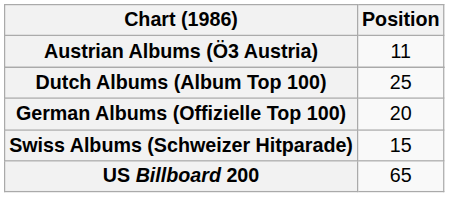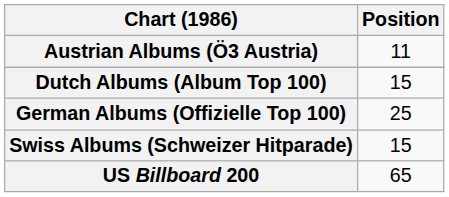Dutch Albums (Album Top 100) | Position: 25 -> 15
German Albums (Offizielle Top 100) | Position: 20 -> 25
